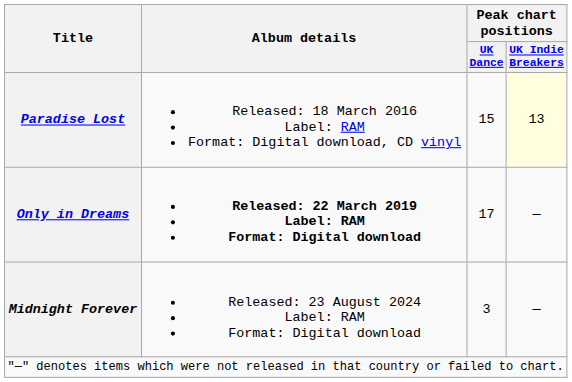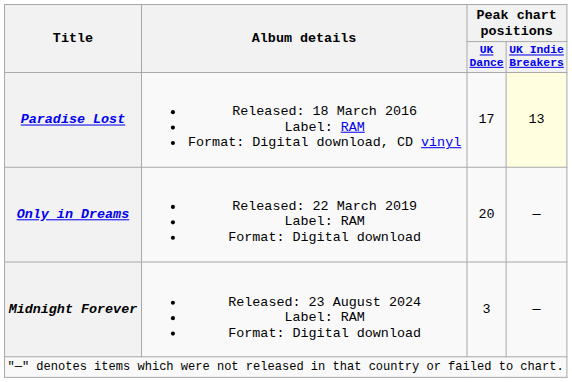Paradise Lost | Peak chart positions / UK Dance: 15 -> 17
Only in Dreams | Album details: bold -> normal
Only in Dreams | Peak chart positions / UK Dance: 17 -> 20
